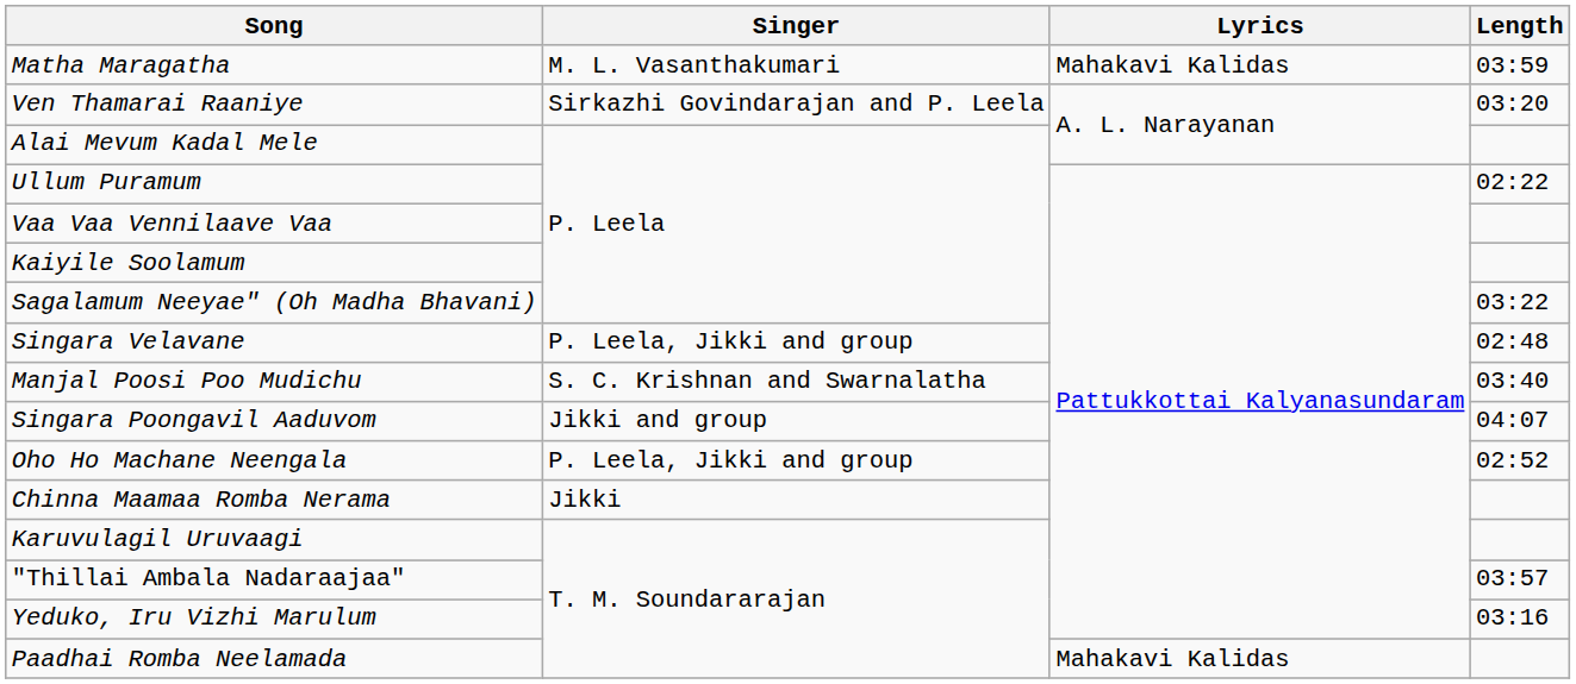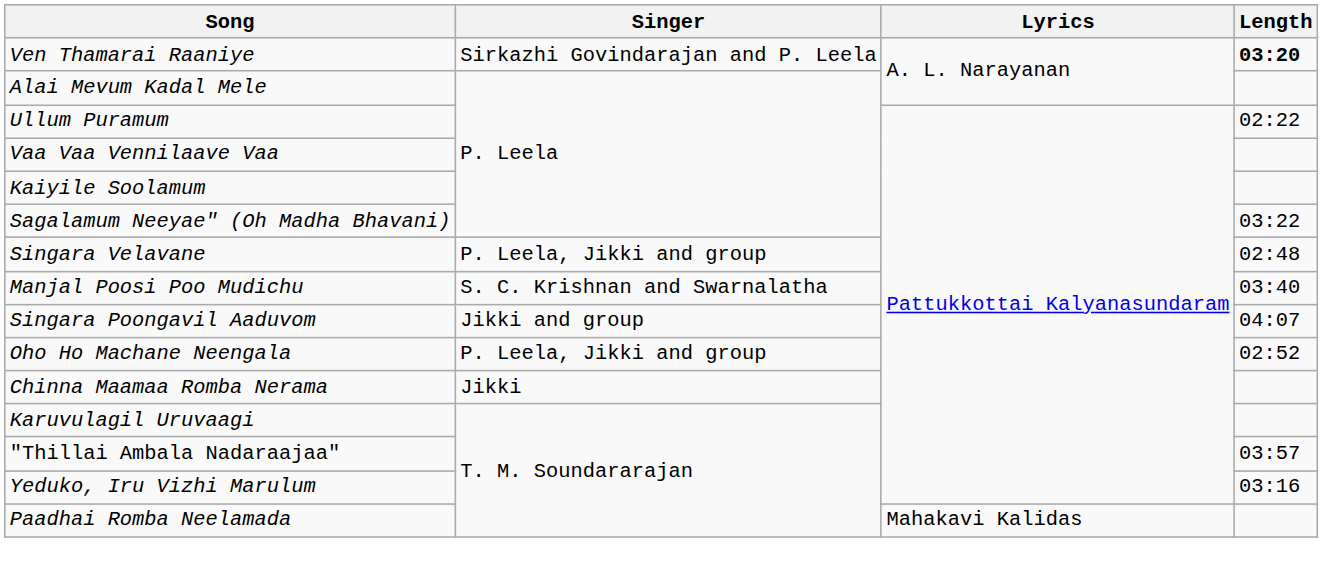- row: Matha Maragatha | M. L. Vasanthakumari | Mahakavi Kalidas | 03:59
Ven Thamarai Raaniye | Length: normal -> bold
